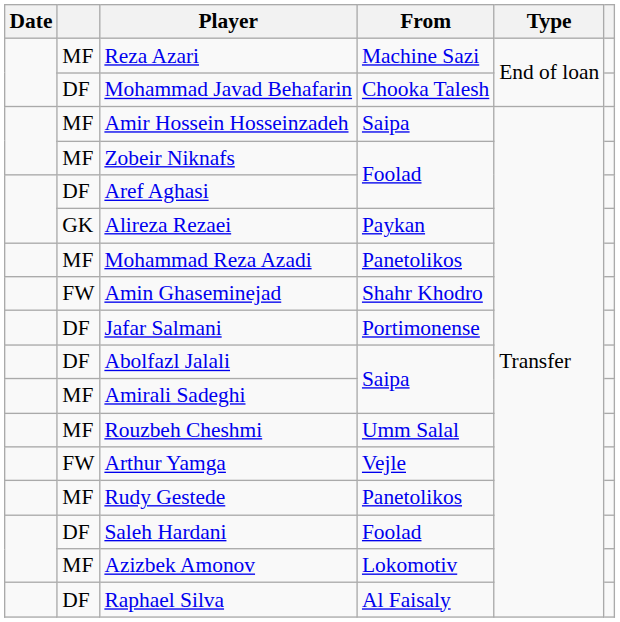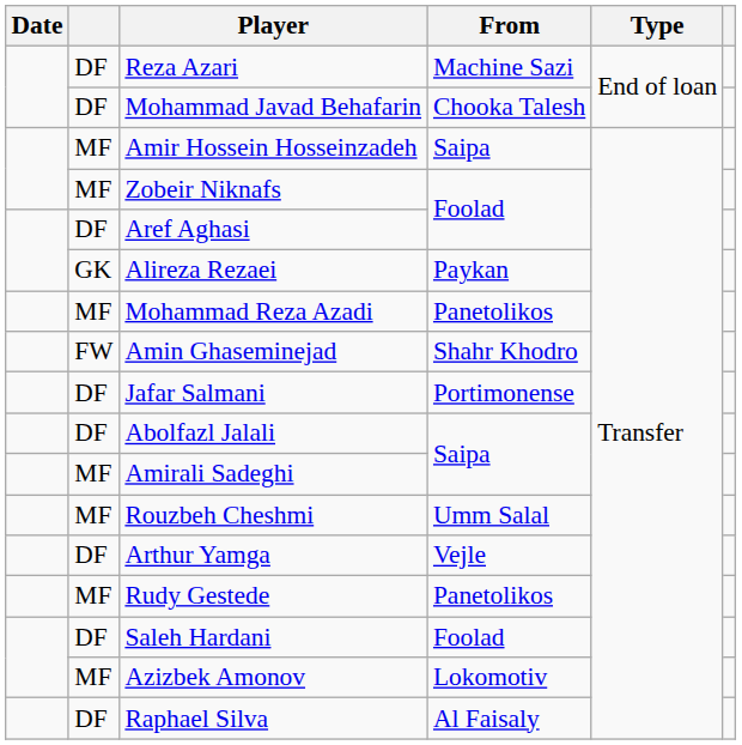Reza Azari | column 2: MF -> DF
Arthur Yamga | column 2: FW -> DF
